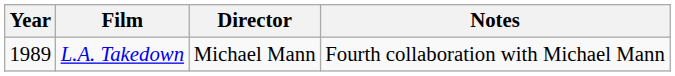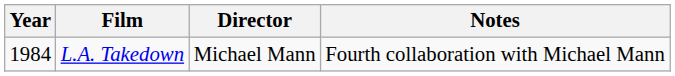L.A. Takedown | Year: 1989 -> 1984
